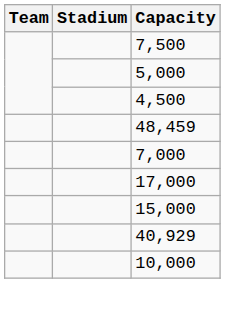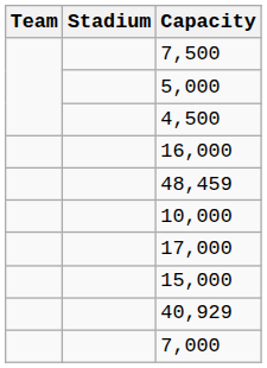+ row: 16,000
rows swapped: 7,000 <-> 10,000
